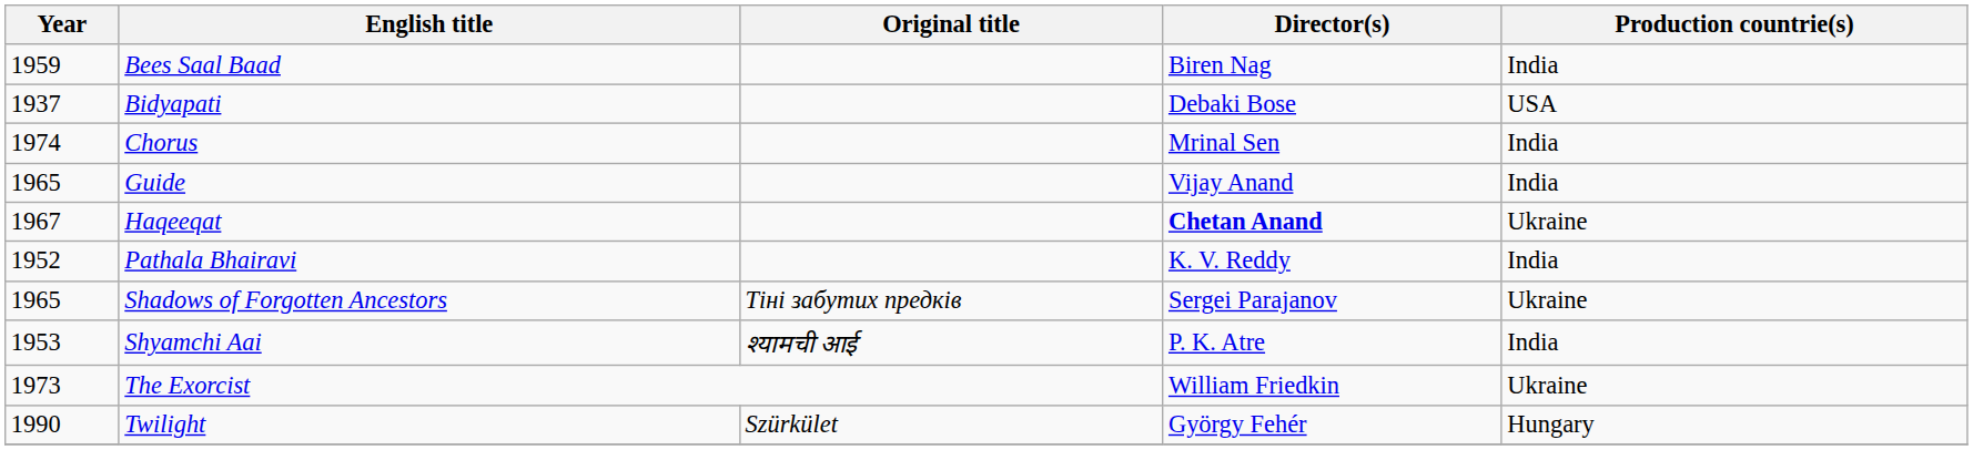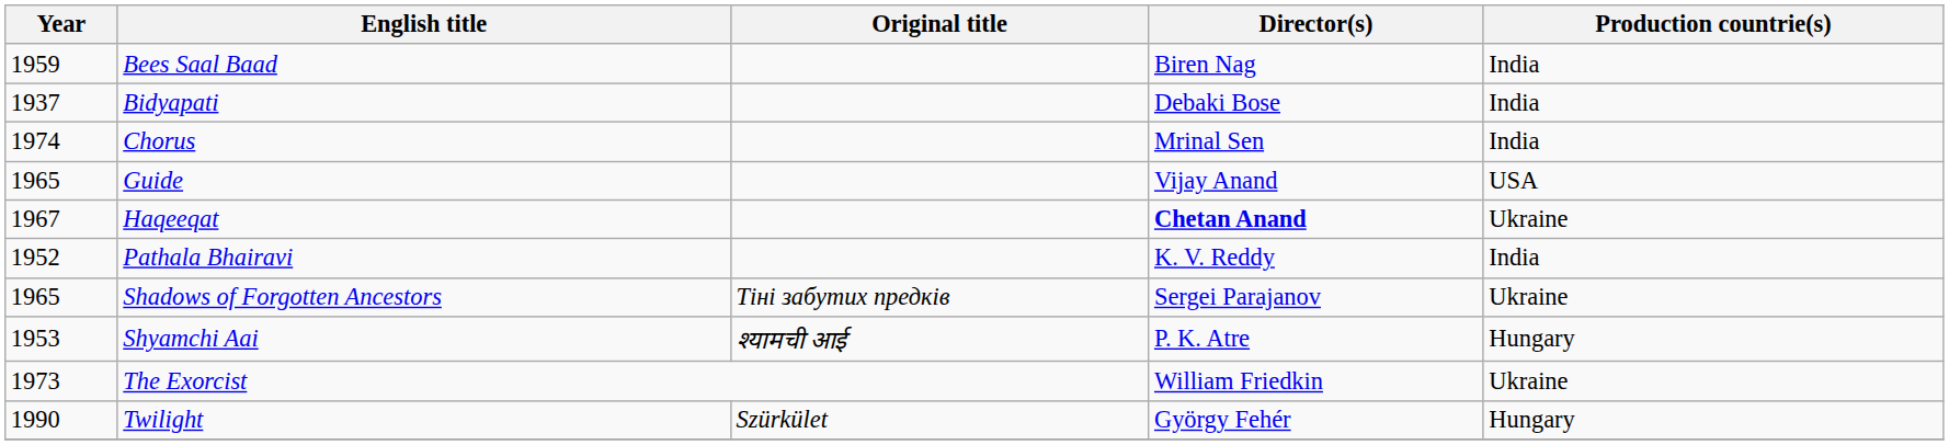Bidyapati | Production countrie(s): USA -> India
Guide | Production countrie(s): India -> USA
Shyamchi Aai | Production countrie(s): India -> Hungary
